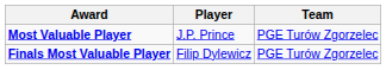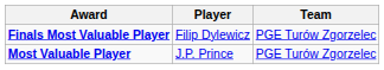rows swapped: Most Valuable Player <-> Finals Most Valuable Player
